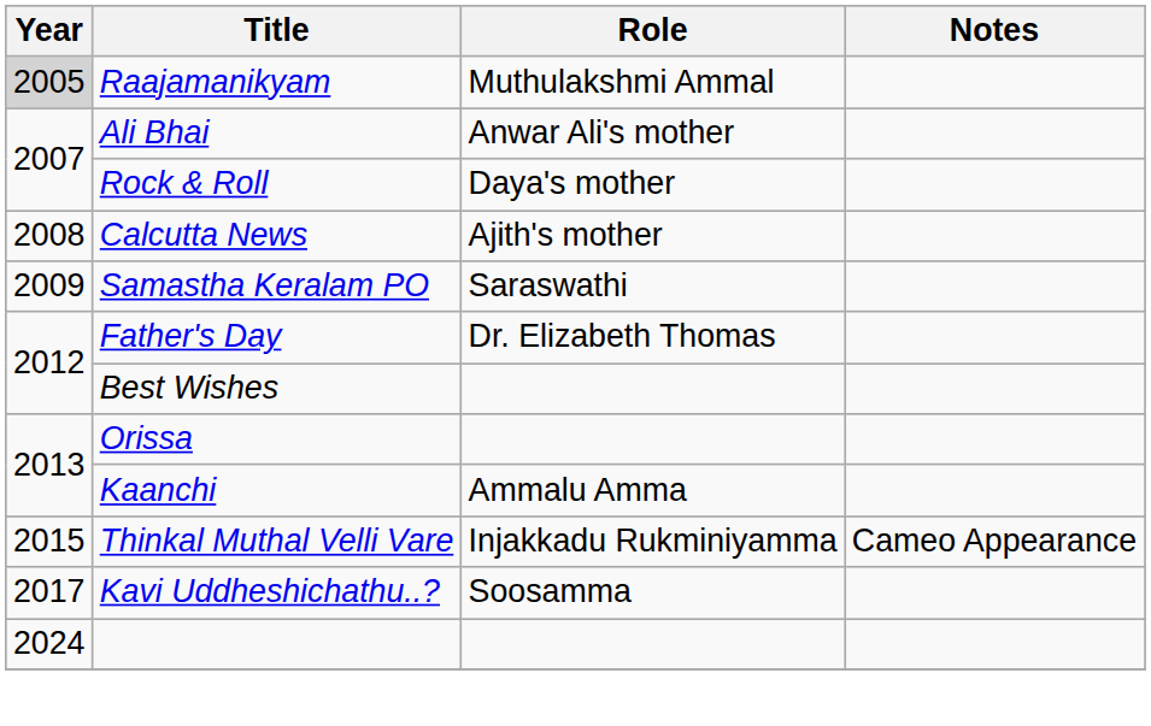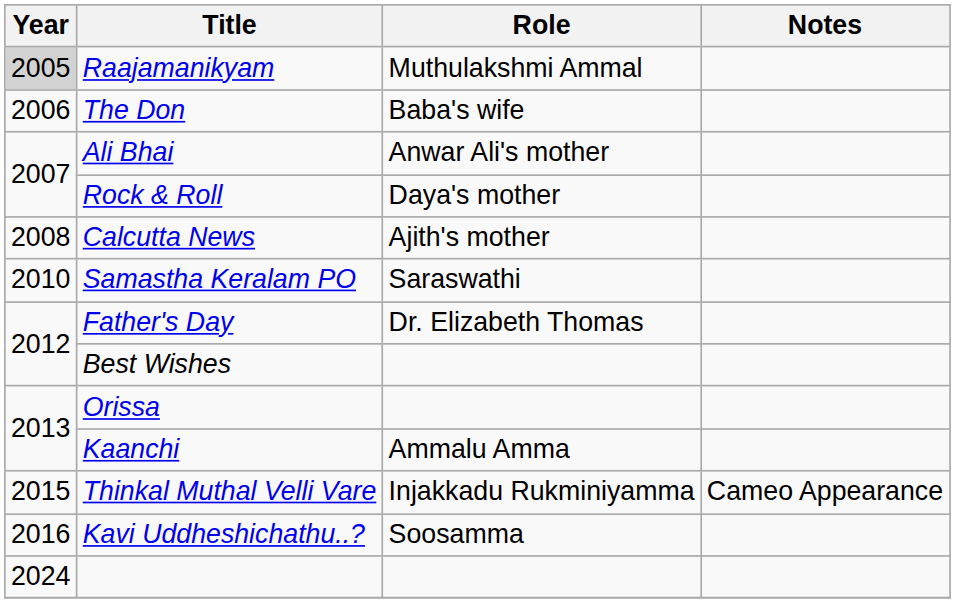+ row: 2006 | The Don | Baba's wife
Samastha Keralam PO | Year: 2009 -> 2010
Kavi Uddheshichathu..? | Year: 2017 -> 2016
